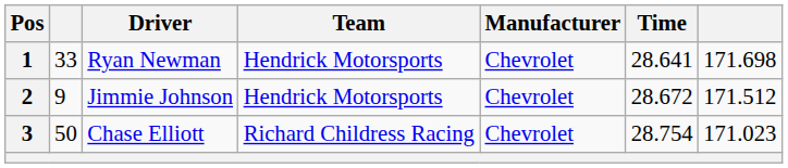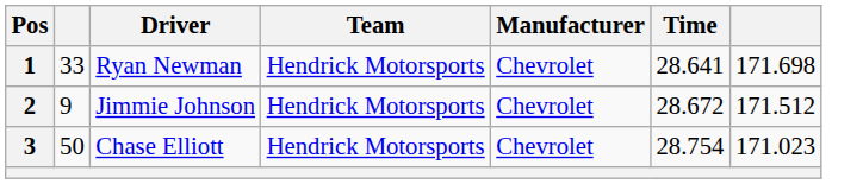3 | Team: Richard Childress Racing -> Hendrick Motorsports
